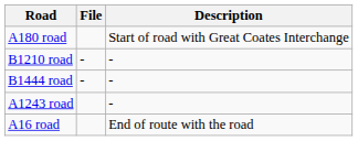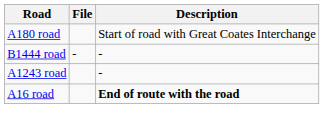- row: B1210 road | - | -
A16 road | Description: normal -> bold
